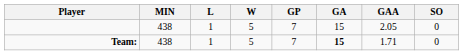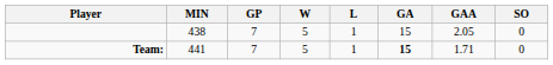columns swapped: GP <-> L
Team: | MIN: 438 -> 441
